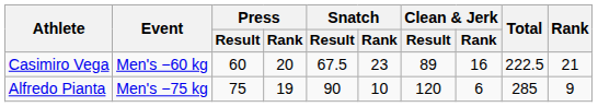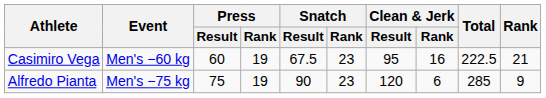Casimiro Vega | Press / Rank: 20 -> 19
Casimiro Vega | Clean & Jerk / Result: 89 -> 95
Alfredo Pianta | Snatch / Rank: 10 -> 23
